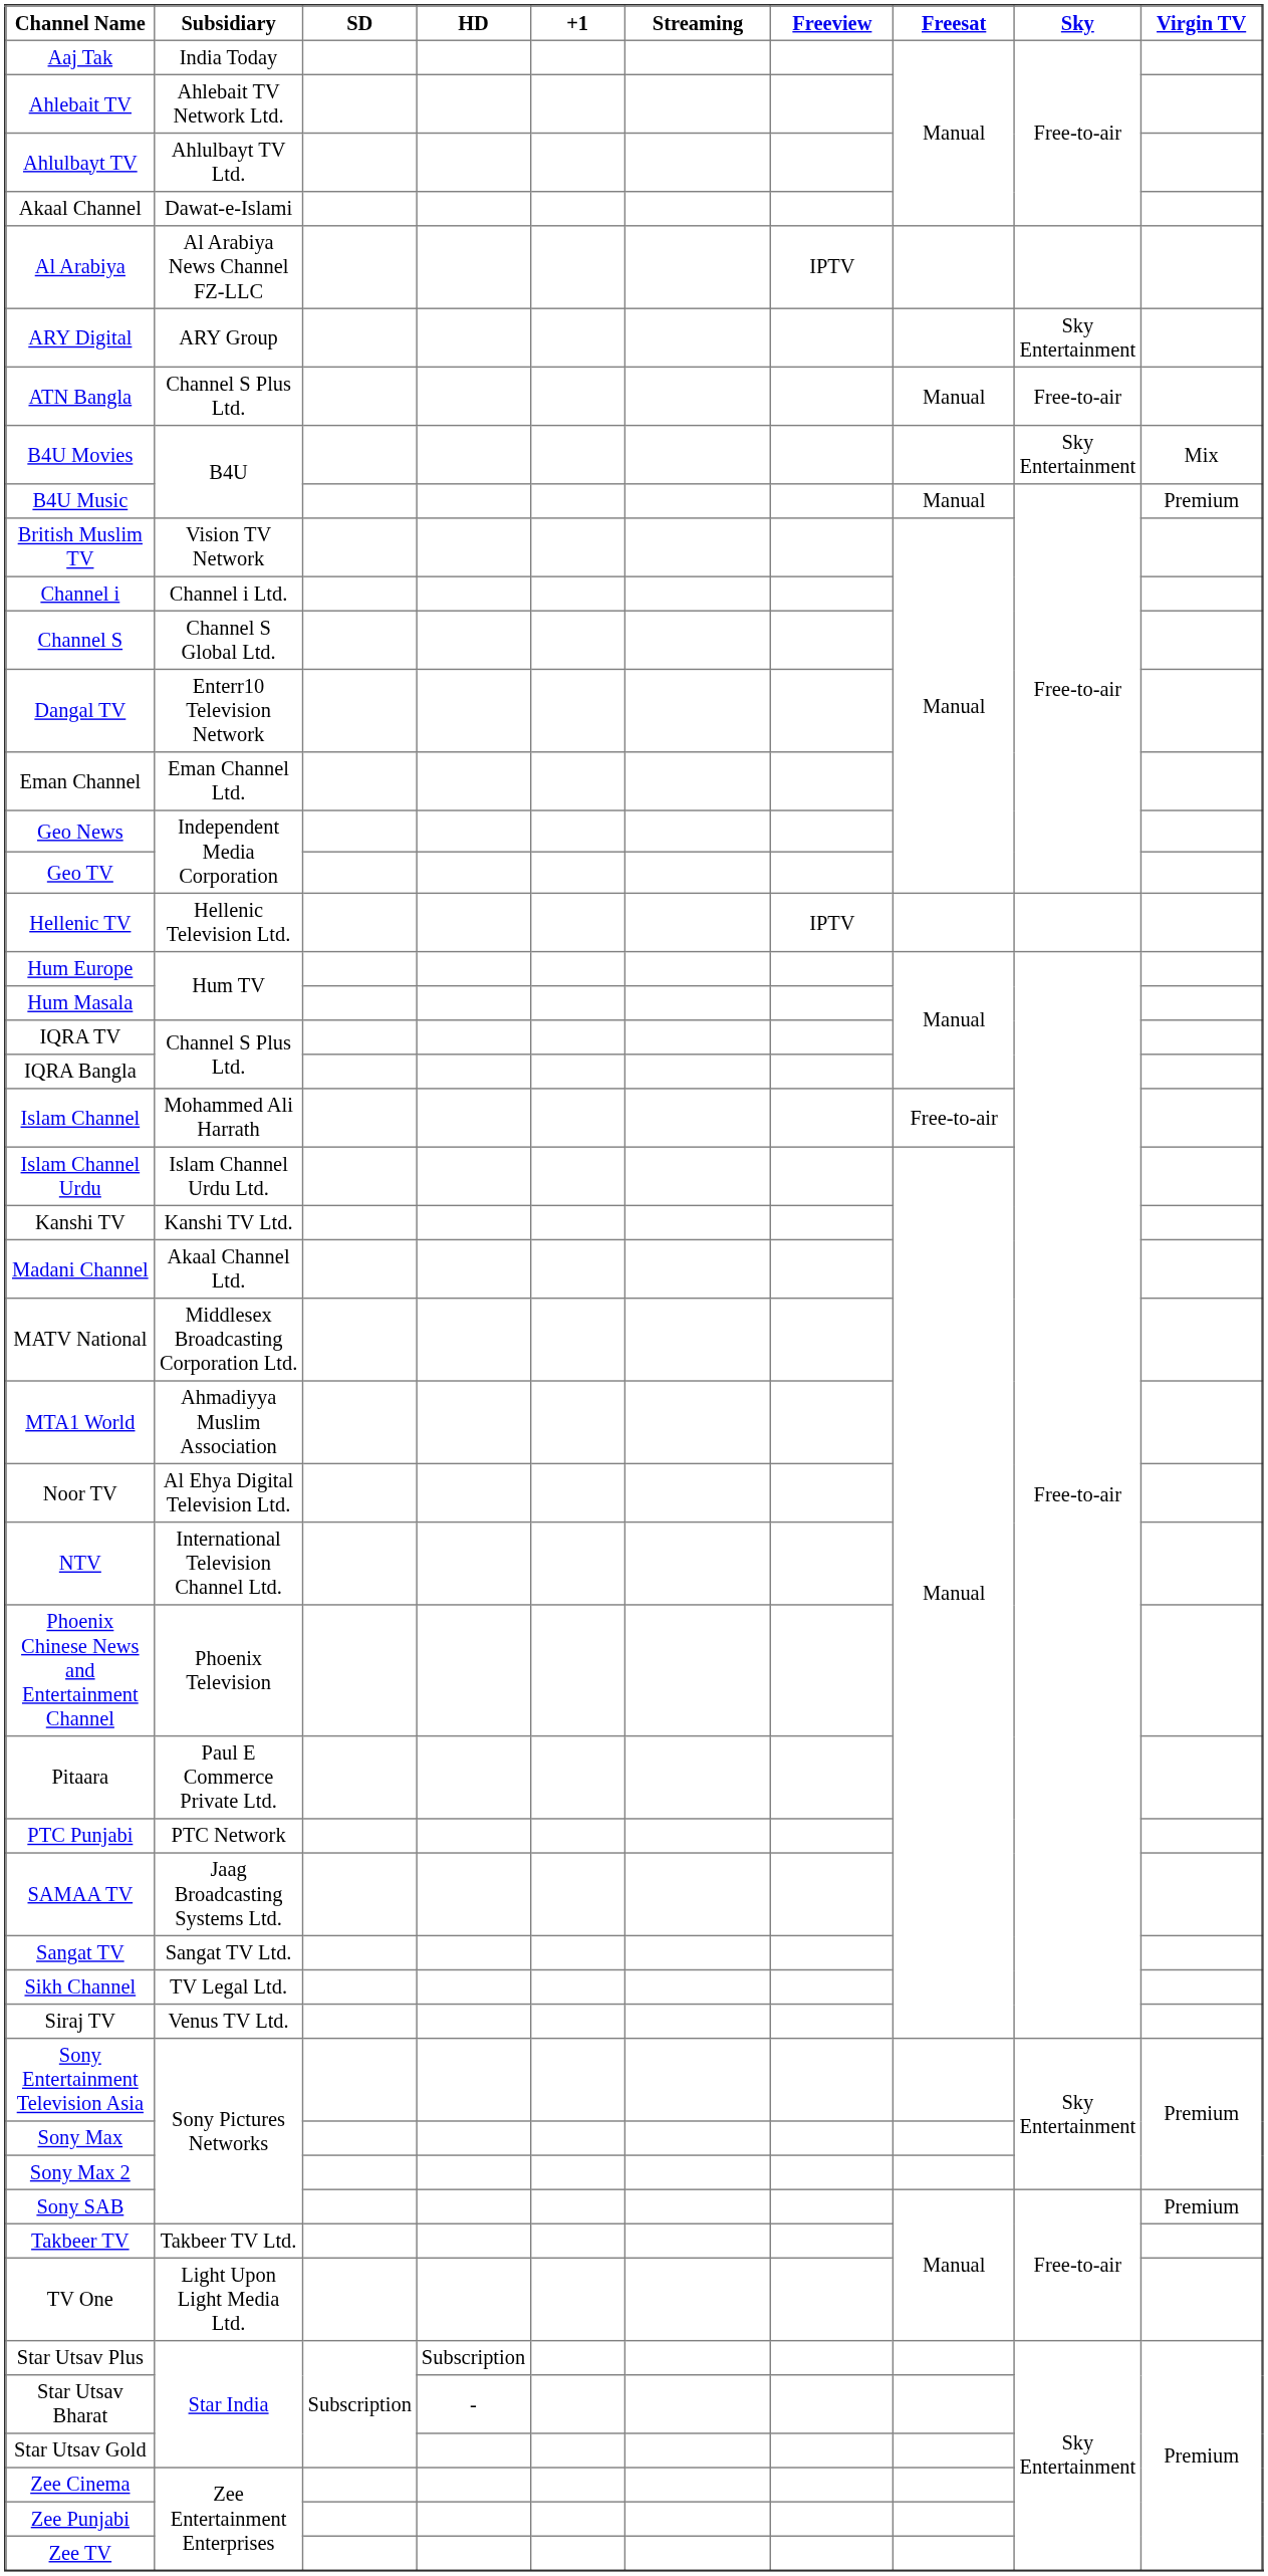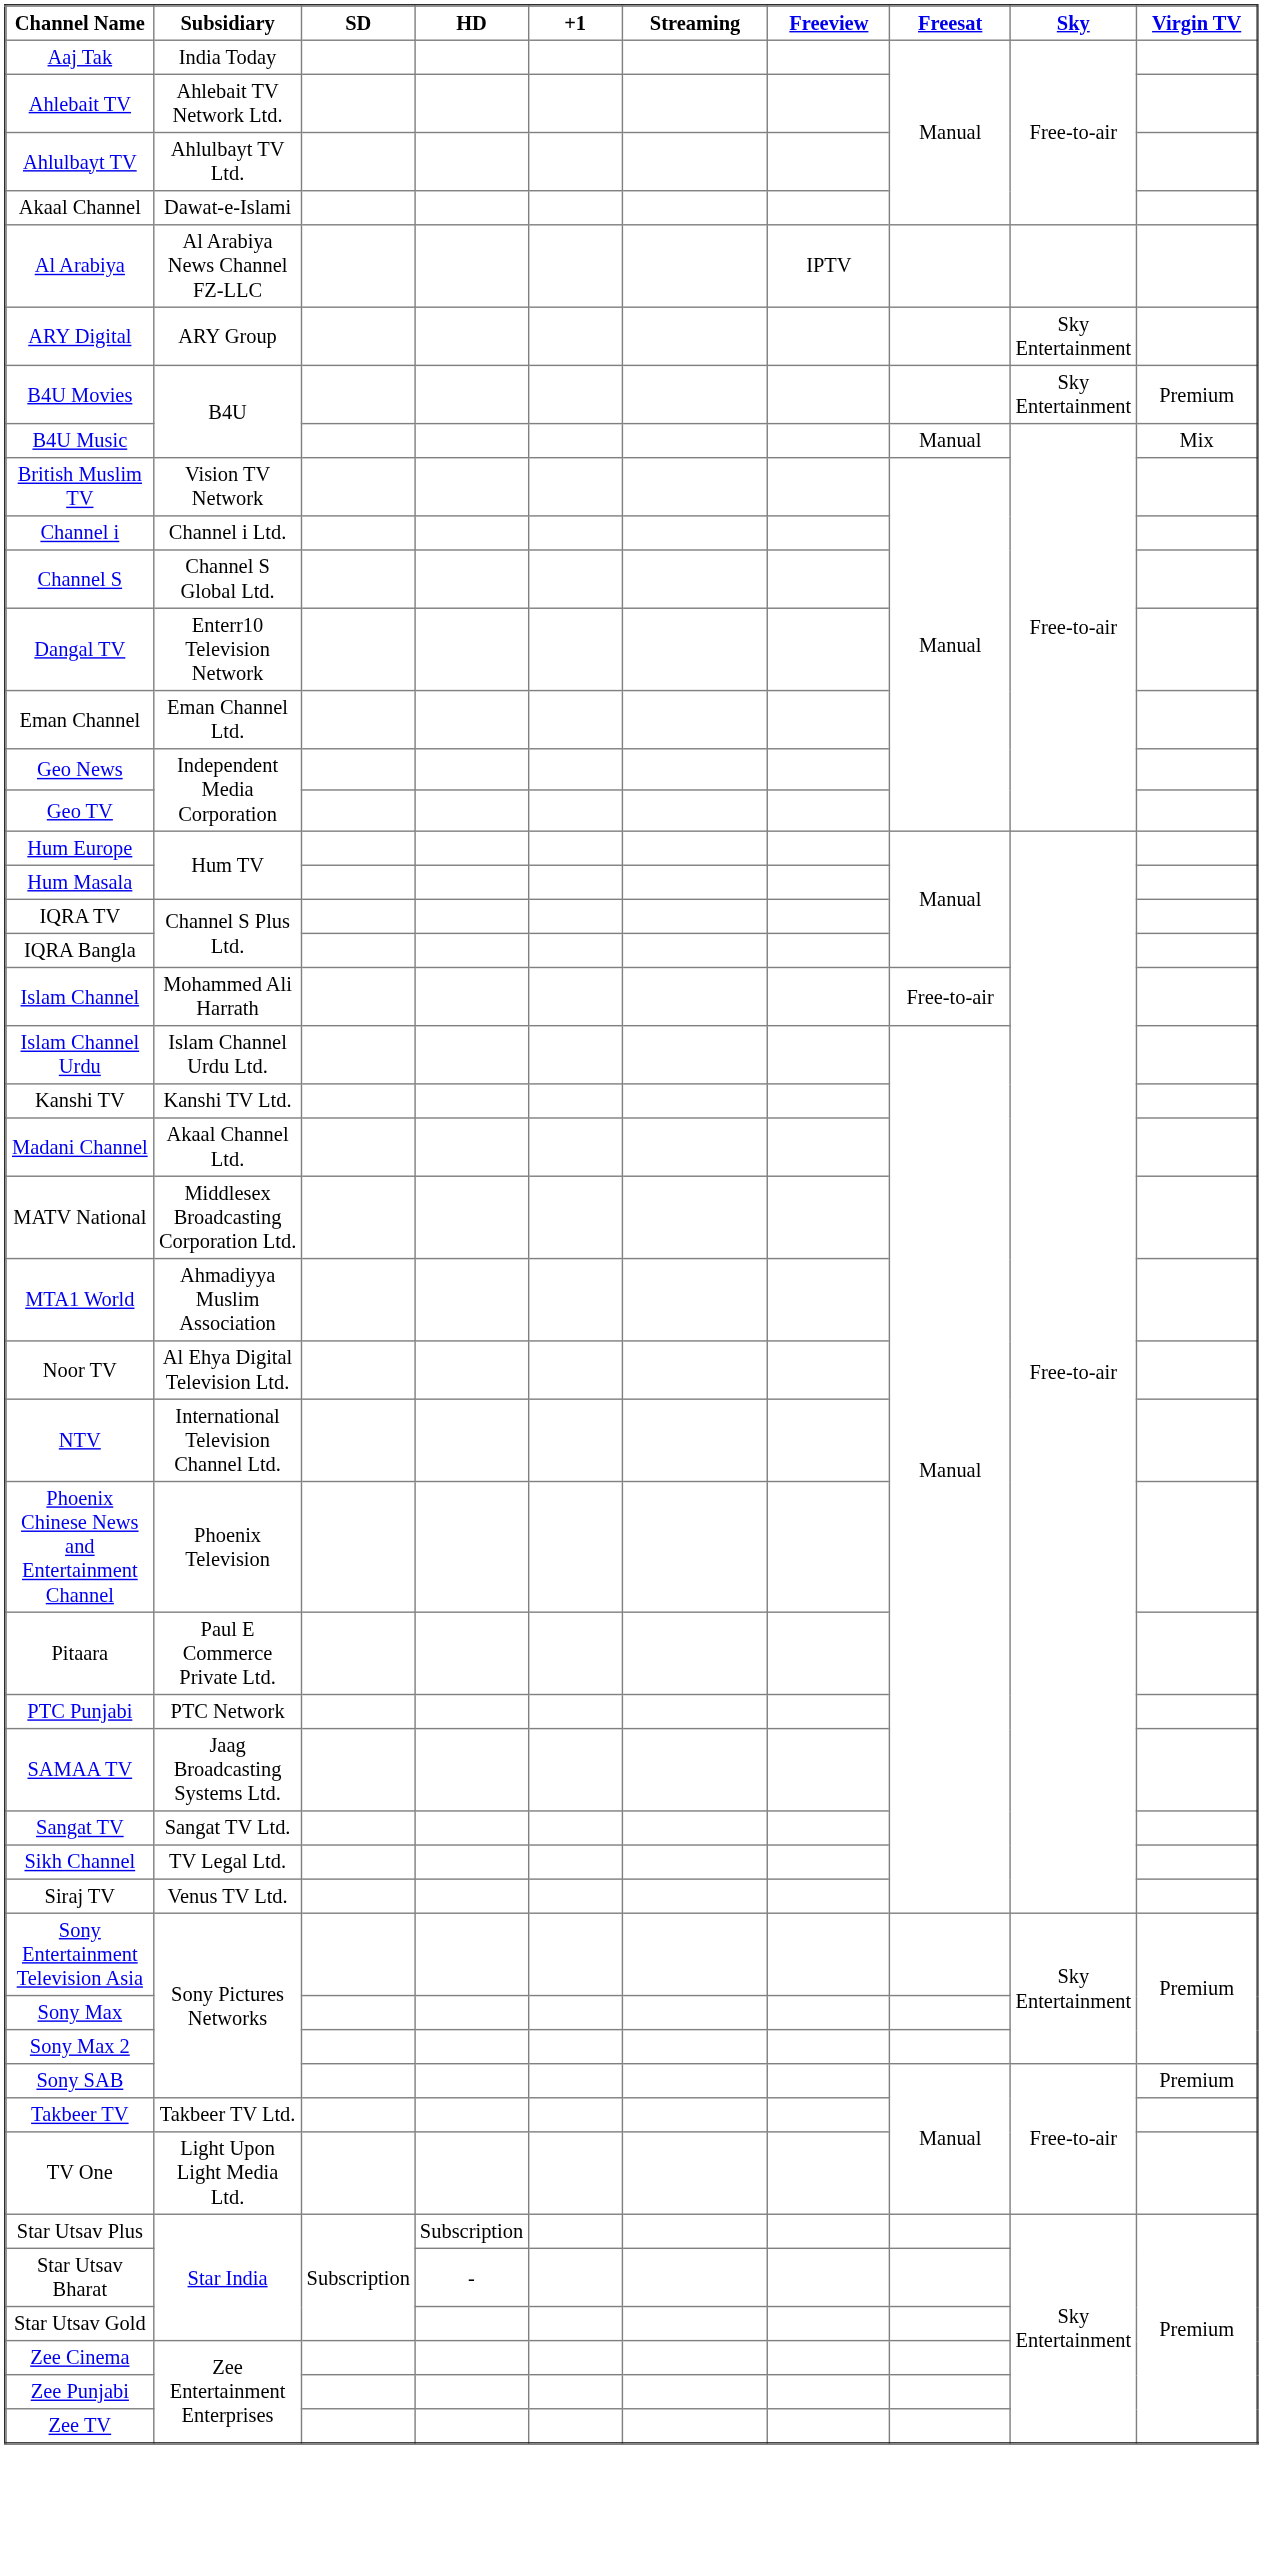- row: ATN Bangla | Channel S Plus Ltd. | Manual | Free-to-air
B4U Movies | Virgin TV: Mix -> Premium
B4U Music | Virgin TV: Premium -> Mix
- row: Hellenic TV | Hellenic Television Ltd. | IPTV
